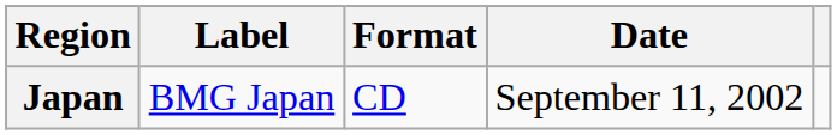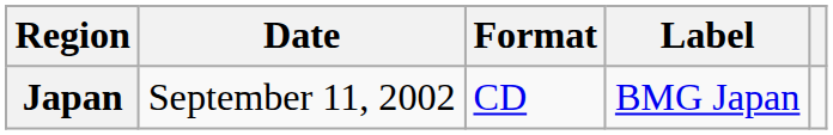columns swapped: Date <-> Label
